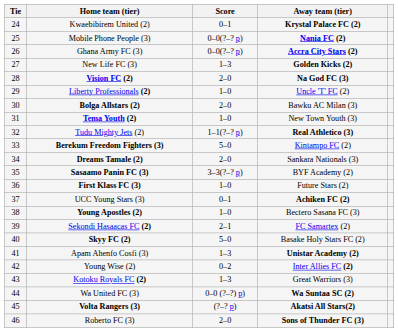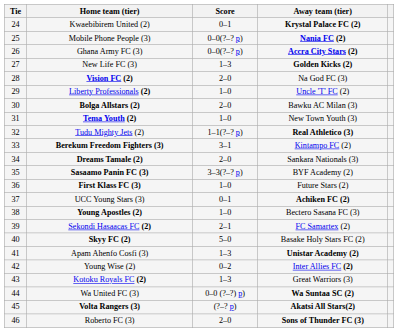Vision FC (2) | Away team (tier): bold -> normal
Berekum Freedom Fighters (3) | Score: 5–0 -> 3–1
